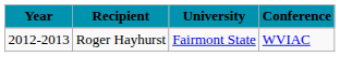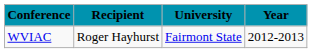columns swapped: Year <-> Conference
